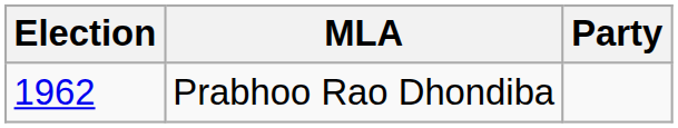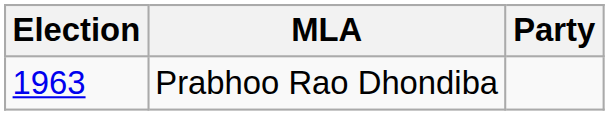Prabhoo Rao Dhondiba | Election: 1962 -> 1963
